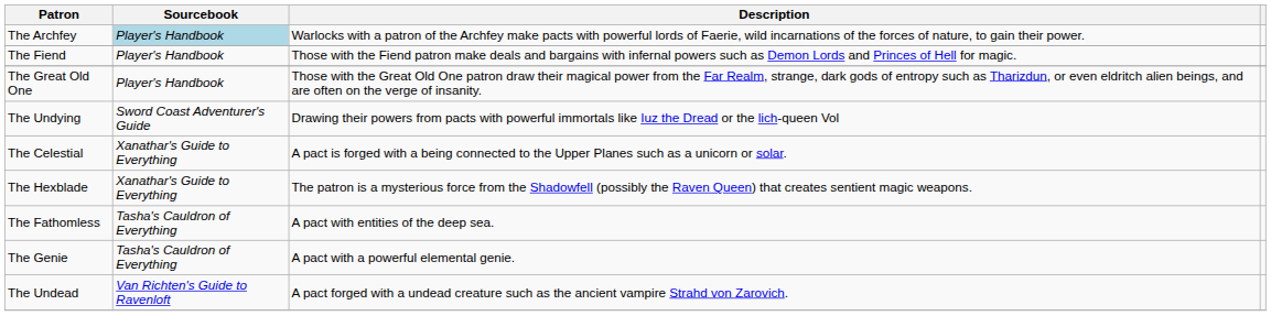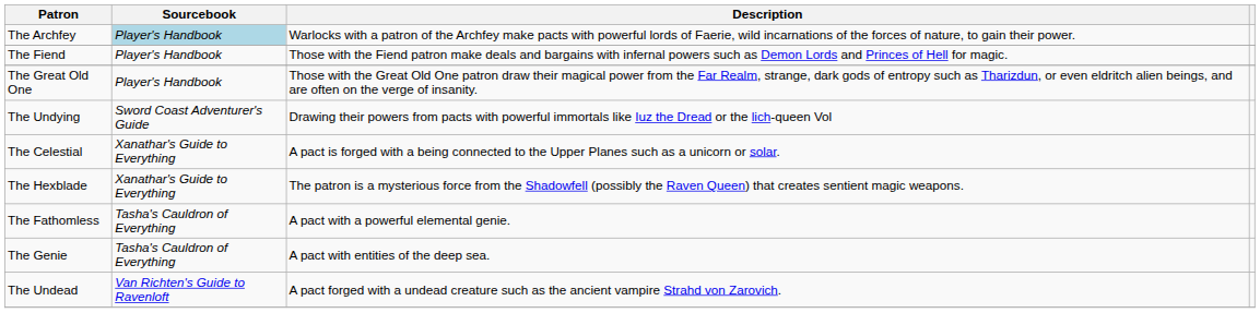The Fathomless | Description: A pact with entities of the deep sea. -> A pact with a powerful elemental genie.
The Genie | Description: A pact with a powerful elemental genie. -> A pact with entities of the deep sea.
